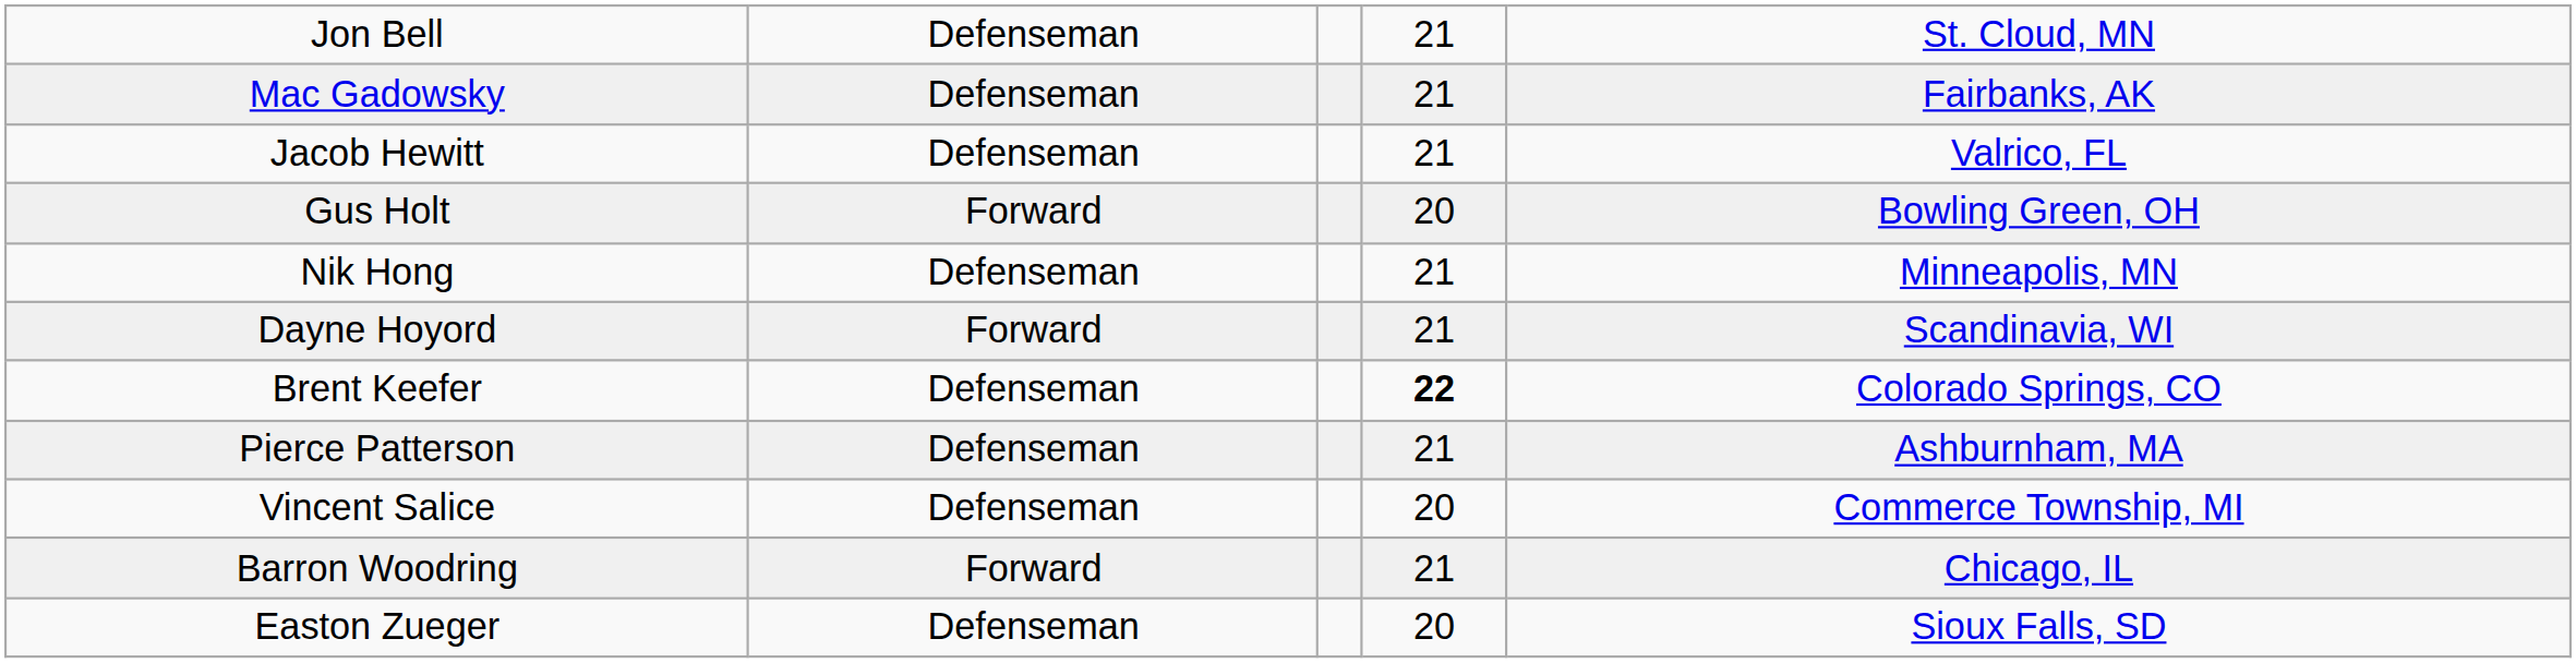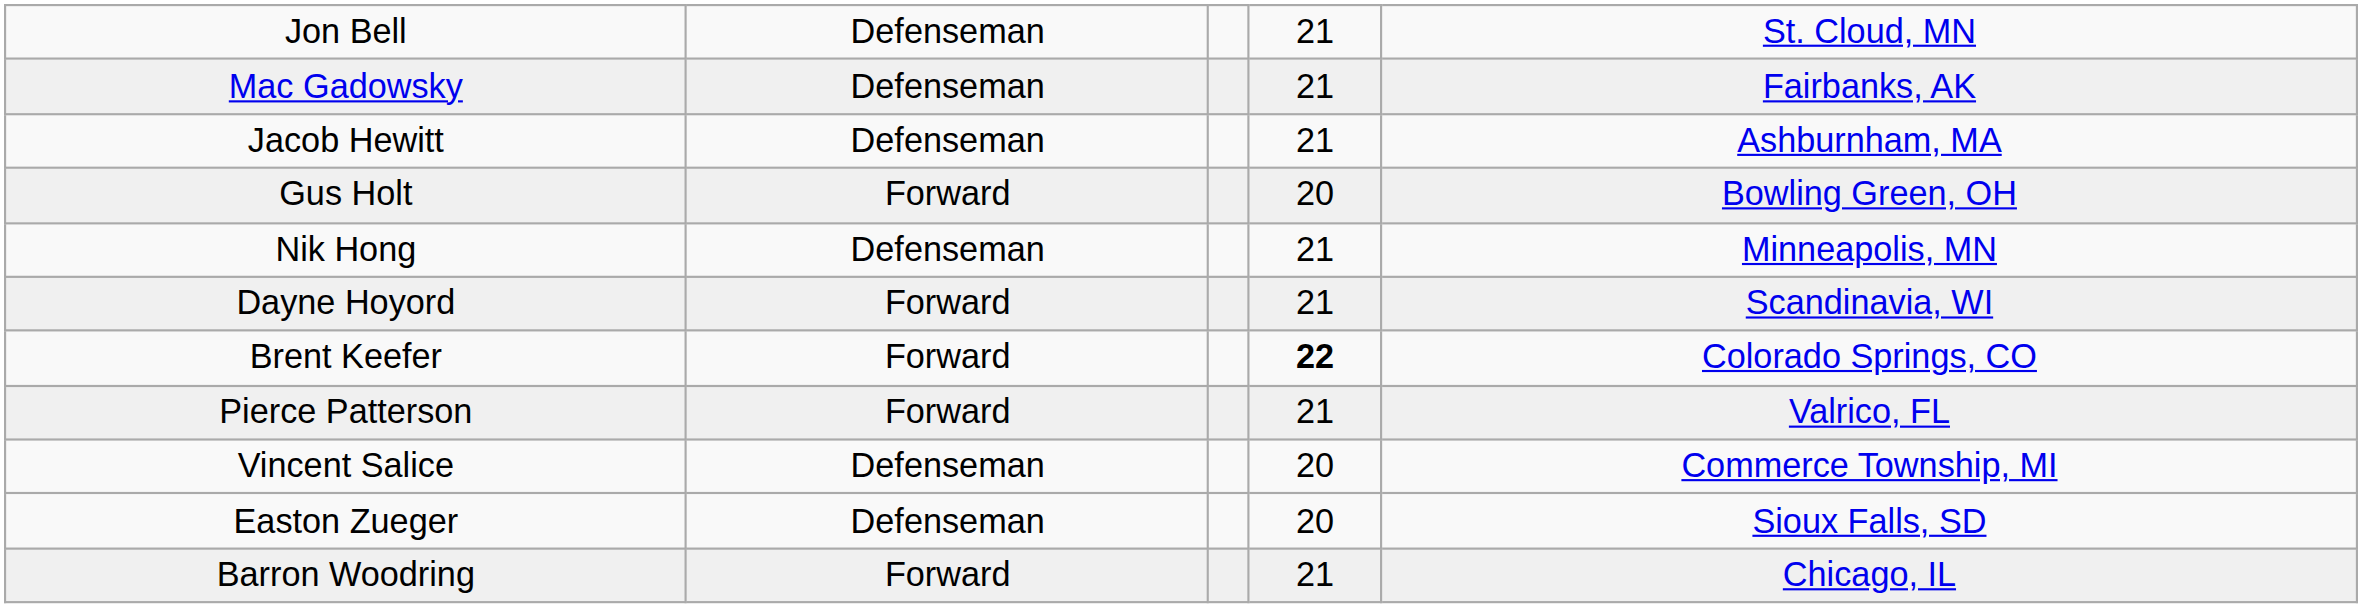Jacob Hewitt | column 5: Valrico, FL -> Ashburnham, MA
Brent Keefer | column 2: Defenseman -> Forward
Pierce Patterson | column 2: Defenseman -> Forward
Pierce Patterson | column 5: Ashburnham, MA -> Valrico, FL
rows swapped: Barron Woodring <-> Easton Zueger
